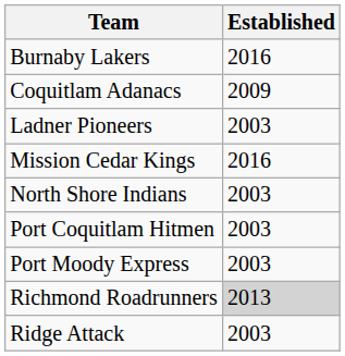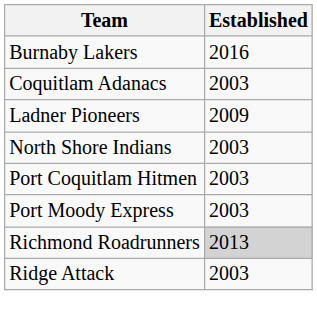Coquitlam Adanacs | Established: 2009 -> 2003
Ladner Pioneers | Established: 2003 -> 2009
- row: Mission Cedar Kings | 2016
